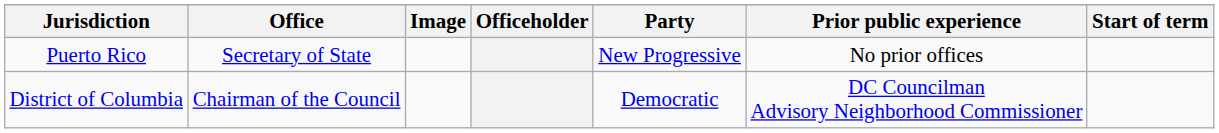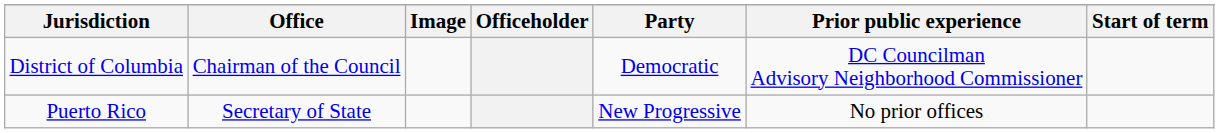rows swapped: District of Columbia <-> Puerto Rico
